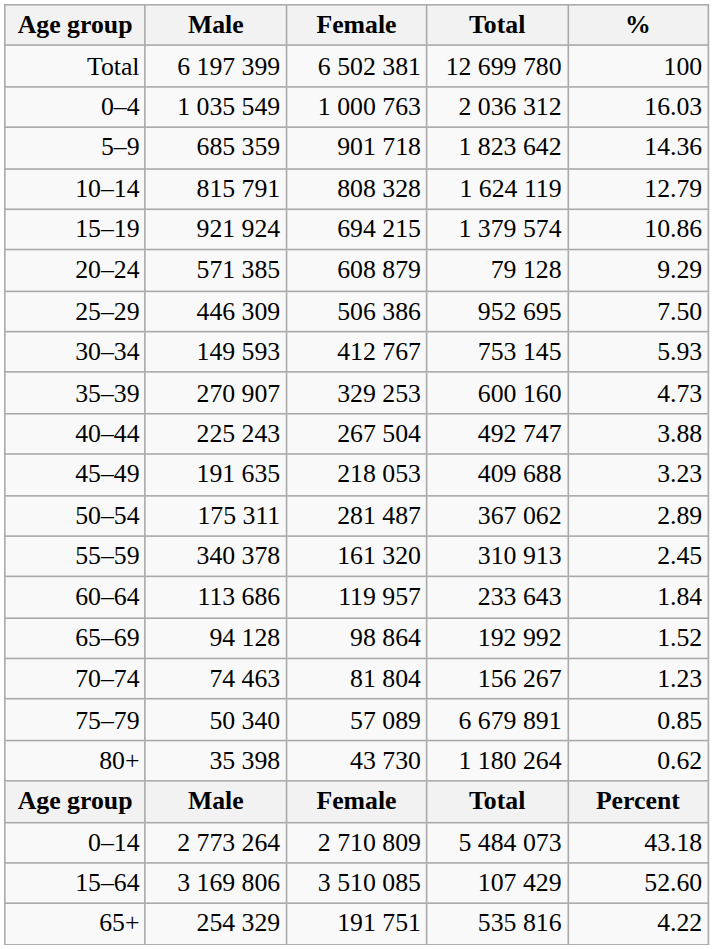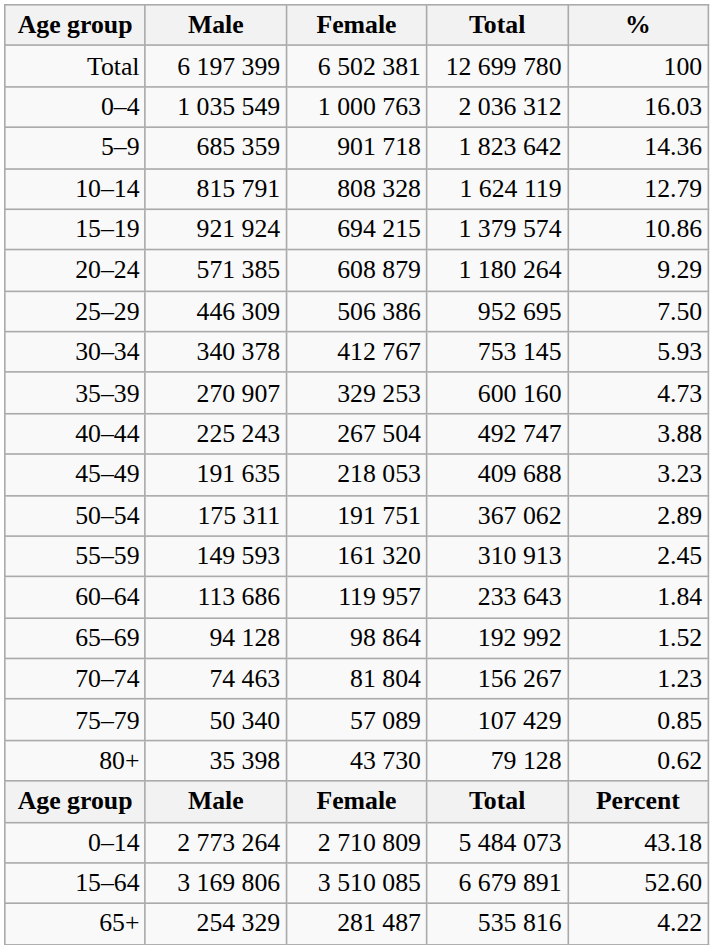20–24 | Total: 79 128 -> 1 180 264
30–34 | Male: 149 593 -> 340 378
50–54 | Female: 281 487 -> 191 751
55–59 | Male: 340 378 -> 149 593
75–79 | Total: 6 679 891 -> 107 429
80+ | Total: 1 180 264 -> 79 128
15–64 | Total: 107 429 -> 6 679 891
65+ | Female: 191 751 -> 281 487
